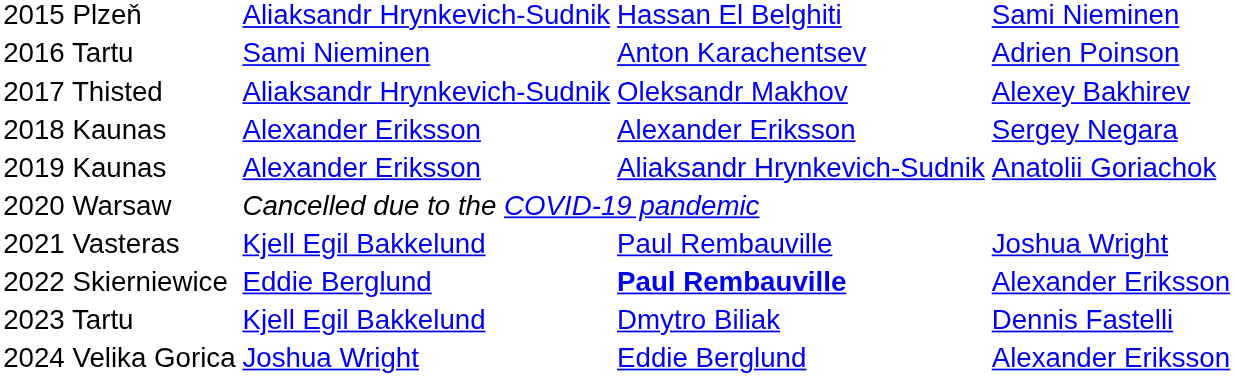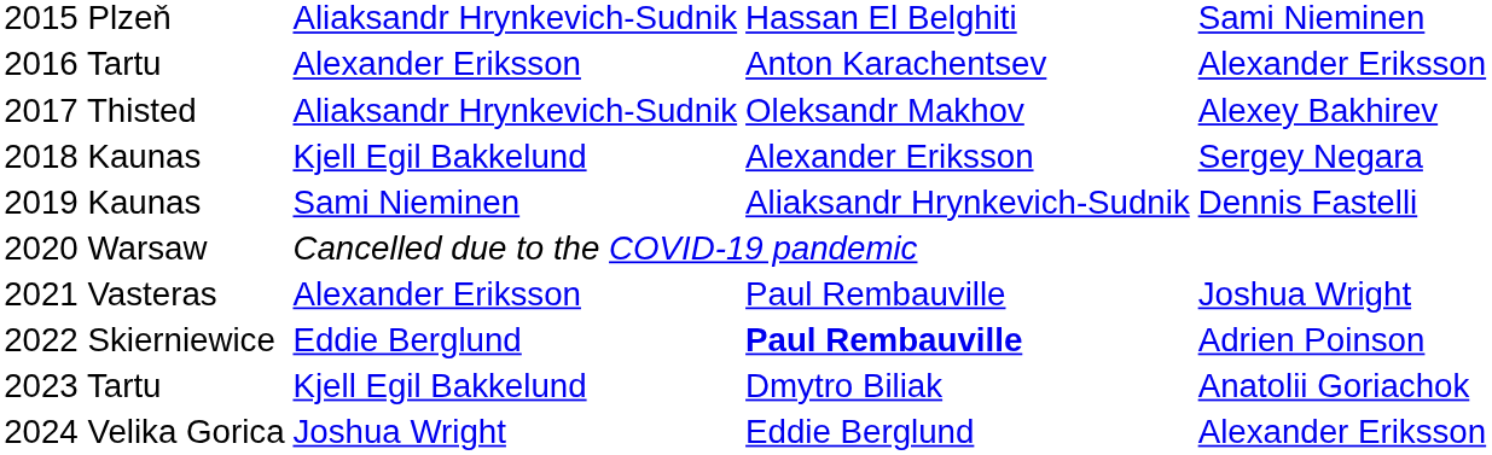2016 Tartu | column 2: Sami Nieminen -> Alexander Eriksson
2016 Tartu | column 4: Adrien Poinson -> Alexander Eriksson
2018 Kaunas | column 2: Alexander Eriksson -> Kjell Egil Bakkelund
2019 Kaunas | column 2: Alexander Eriksson -> Sami Nieminen
2019 Kaunas | column 4: Anatolii Goriachok -> Dennis Fastelli
2021 Vasteras | column 2: Kjell Egil Bakkelund -> Alexander Eriksson
2022 Skierniewice | column 4: Alexander Eriksson -> Adrien Poinson
2023 Tartu | column 4: Dennis Fastelli -> Anatolii Goriachok
